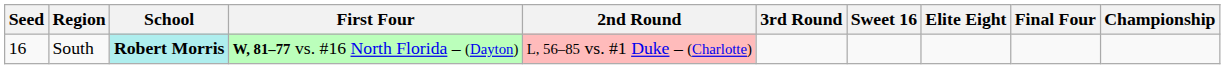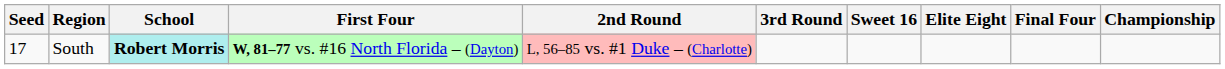South | Seed: 16 -> 17
